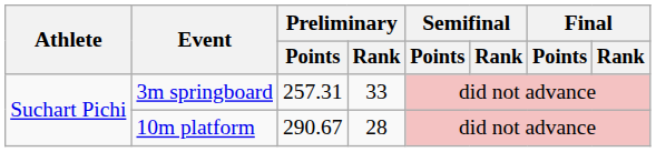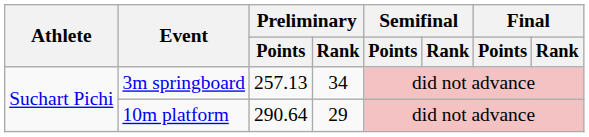3m springboard | Preliminary / Points: 257.31 -> 257.13
3m springboard | Preliminary / Rank: 33 -> 34
10m platform | Preliminary / Points: 290.67 -> 290.64
10m platform | Preliminary / Rank: 28 -> 29
